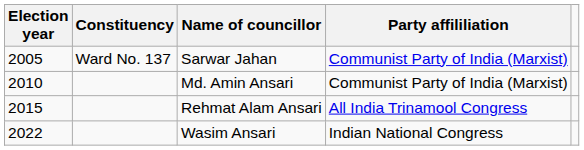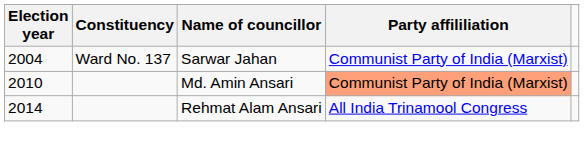Sarwar Jahan | Election year: 2005 -> 2004
Md. Amin Ansari | Party affililiation: no background -> lightsalmon background
Rehmat Alam Ansari | Election year: 2015 -> 2014
- row: 2022 | Wasim Ansari | Indian National Congress
